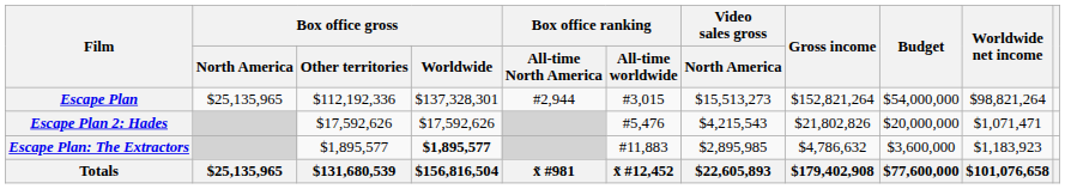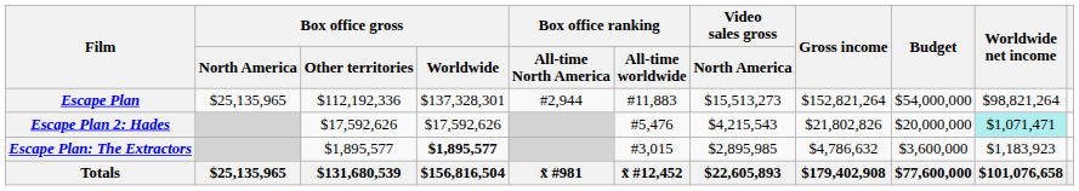Escape Plan | Box office ranking / All-time worldwide: #3,015 -> #11,883
Escape Plan 2: Hades | Worldwide net income: no background -> paleturquoise background
Escape Plan: The Extractors | Box office ranking / All-time worldwide: #11,883 -> #3,015
